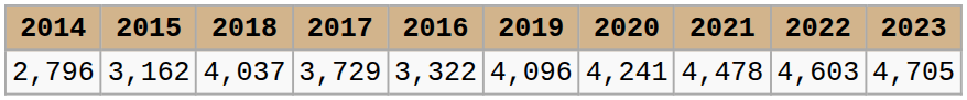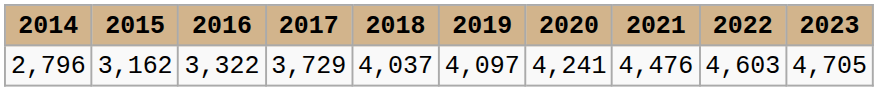columns swapped: 2016 <-> 2018
2,796 | 2019: 4,096 -> 4,097
2,796 | 2021: 4,478 -> 4,476
